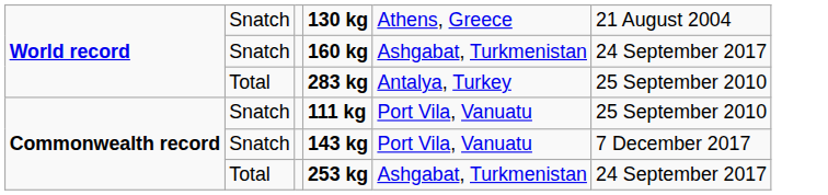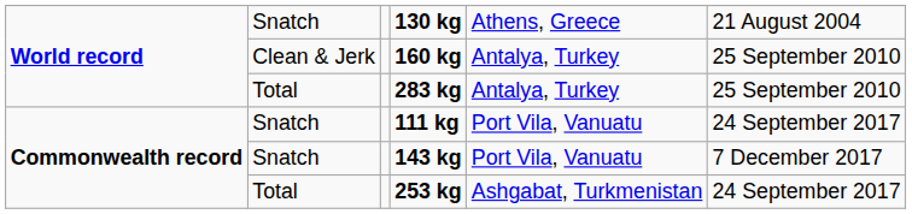160 kg | column 2: Snatch -> Clean & Jerk
160 kg | column 5: Ashgabat, Turkmenistan -> Antalya, Turkey
160 kg | column 6: 24 September 2017 -> 25 September 2010
111 kg | column 6: 25 September 2010 -> 24 September 2017
